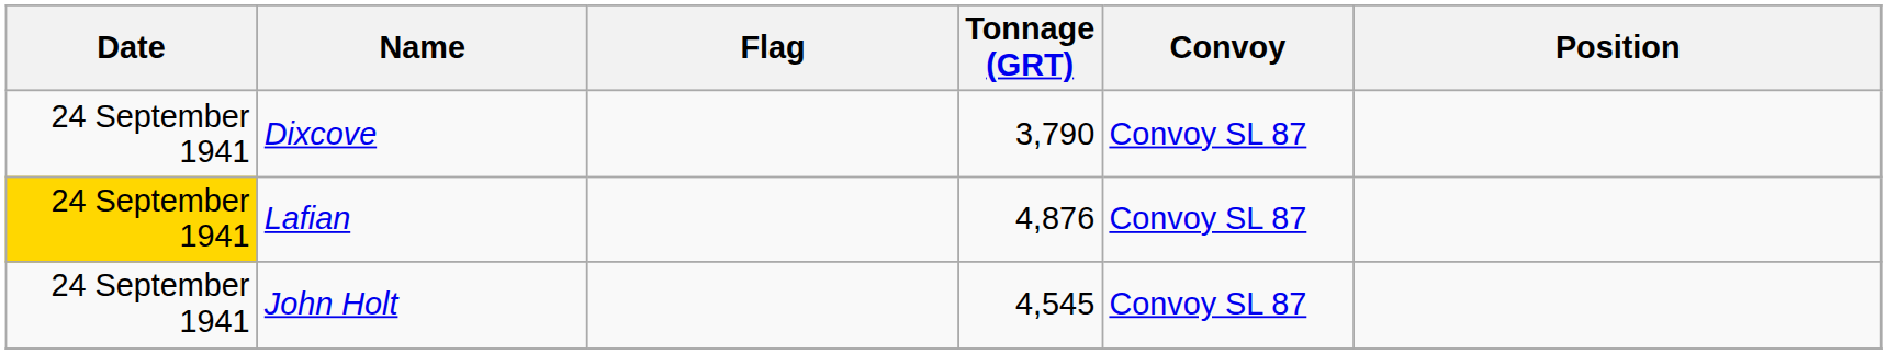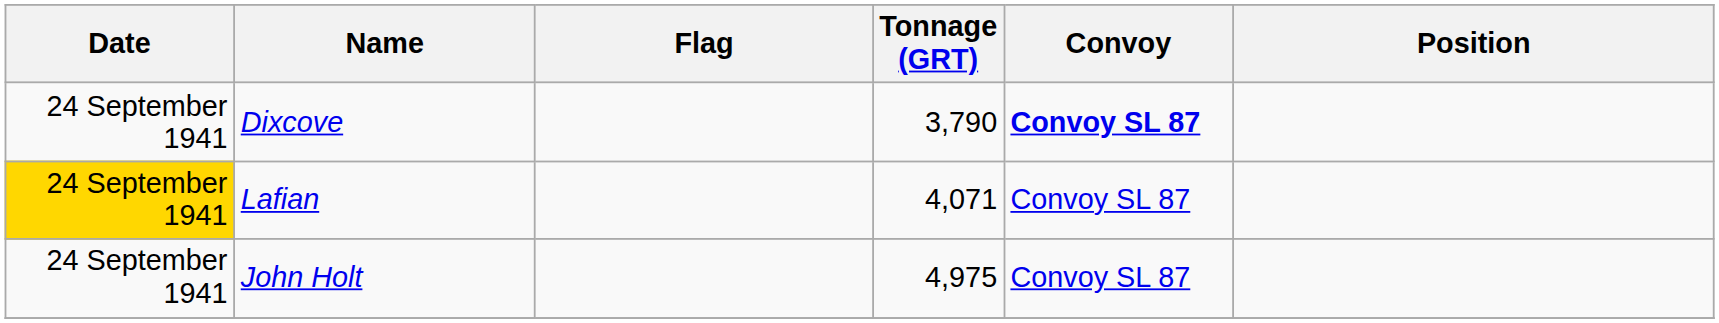Dixcove | Convoy: normal -> bold
Lafian | Tonnage (GRT): 4,876 -> 4,071
John Holt | Tonnage (GRT): 4,545 -> 4,975
